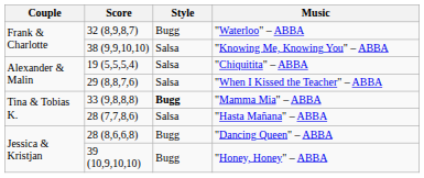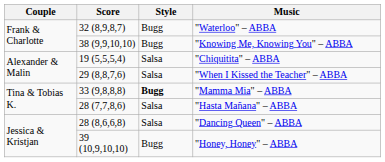"Knowing Me, Knowing You" – ABBA | Style: Salsa -> Bugg
"Dancing Queen" – ABBA | Style: Bugg -> Salsa
